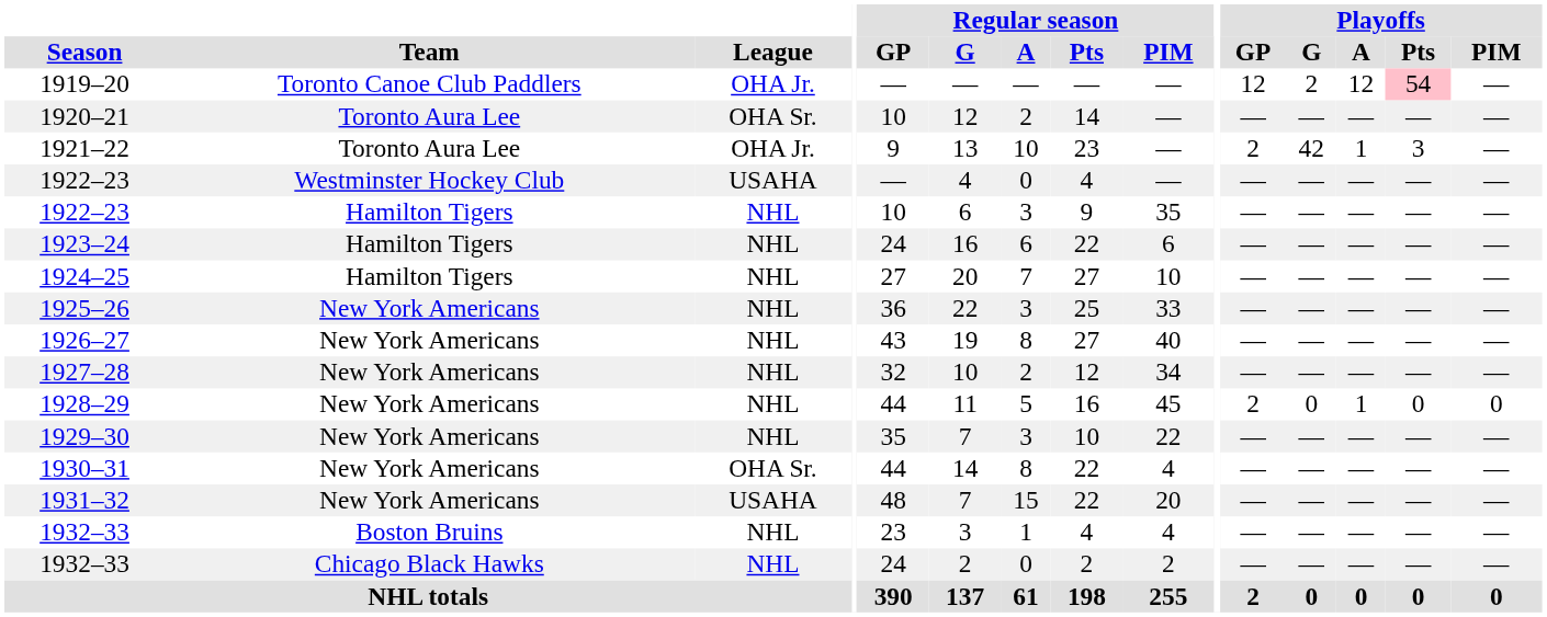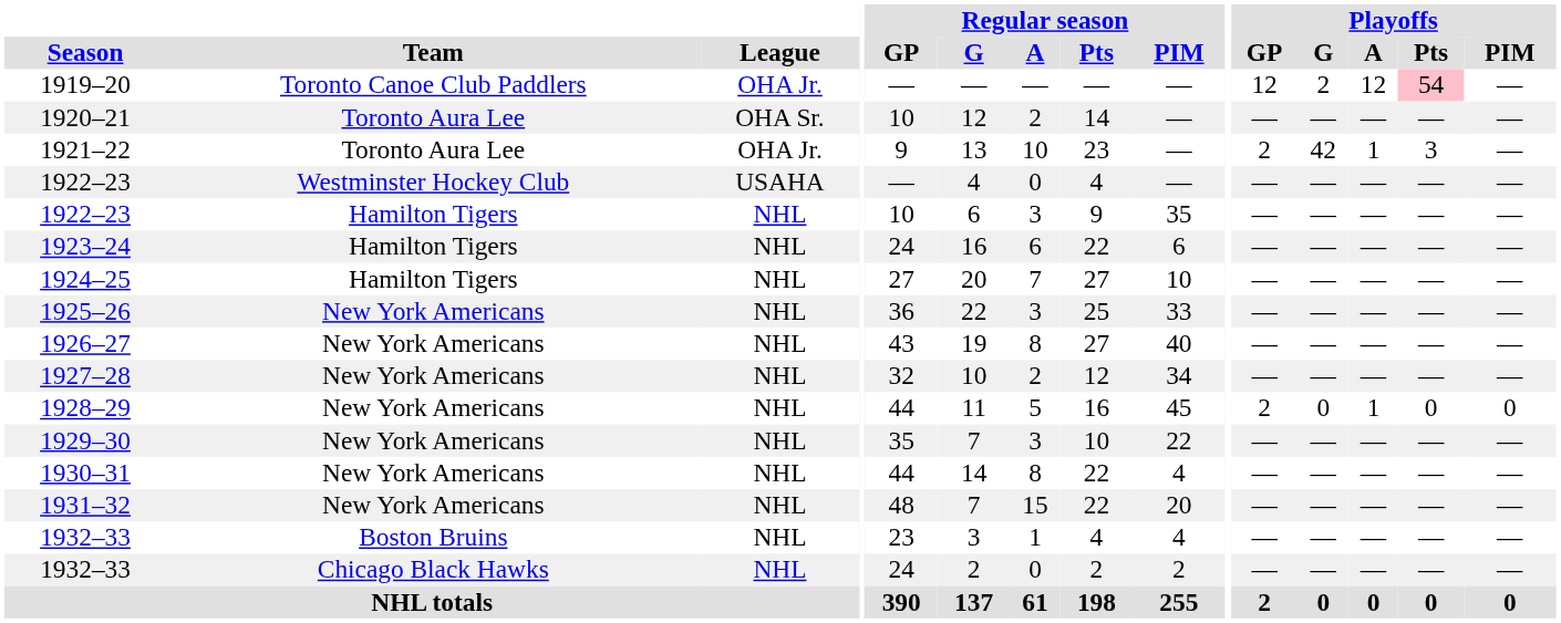1930–31 | League: OHA Sr. -> NHL
1931–32 | League: USAHA -> NHL
